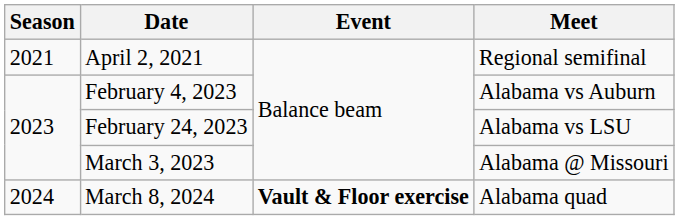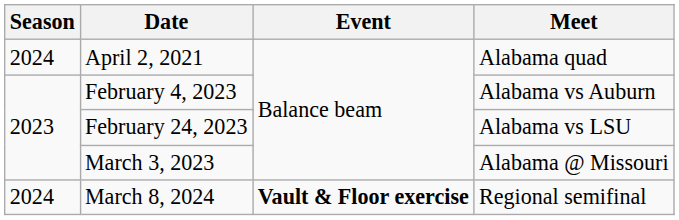April 2, 2021 | Season: 2021 -> 2024
April 2, 2021 | Meet: Regional semifinal -> Alabama quad
March 8, 2024 | Meet: Alabama quad -> Regional semifinal
